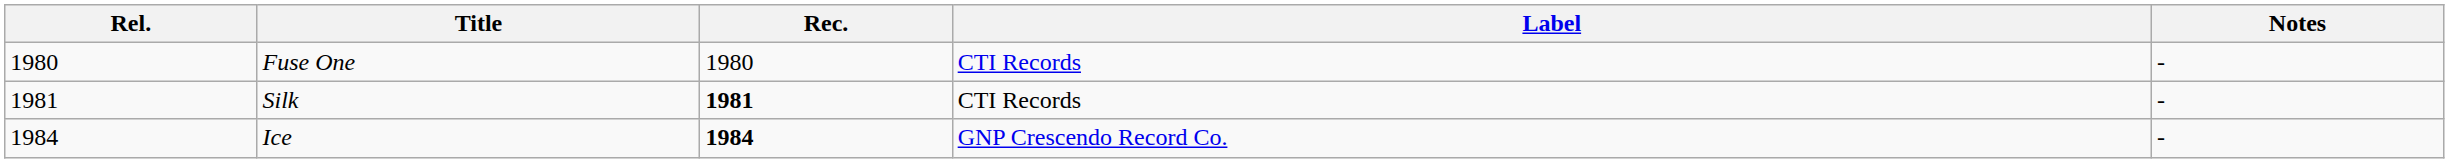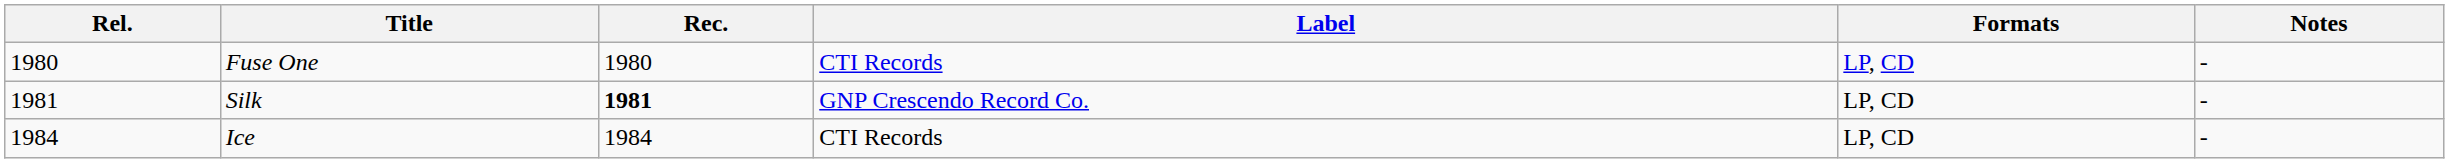+ column: Formats | LP, CD | LP, CD | LP, CD
Silk | Label: CTI Records -> GNP Crescendo Record Co.
Ice | Rec.: bold -> normal
Ice | Label: GNP Crescendo Record Co. -> CTI Records
